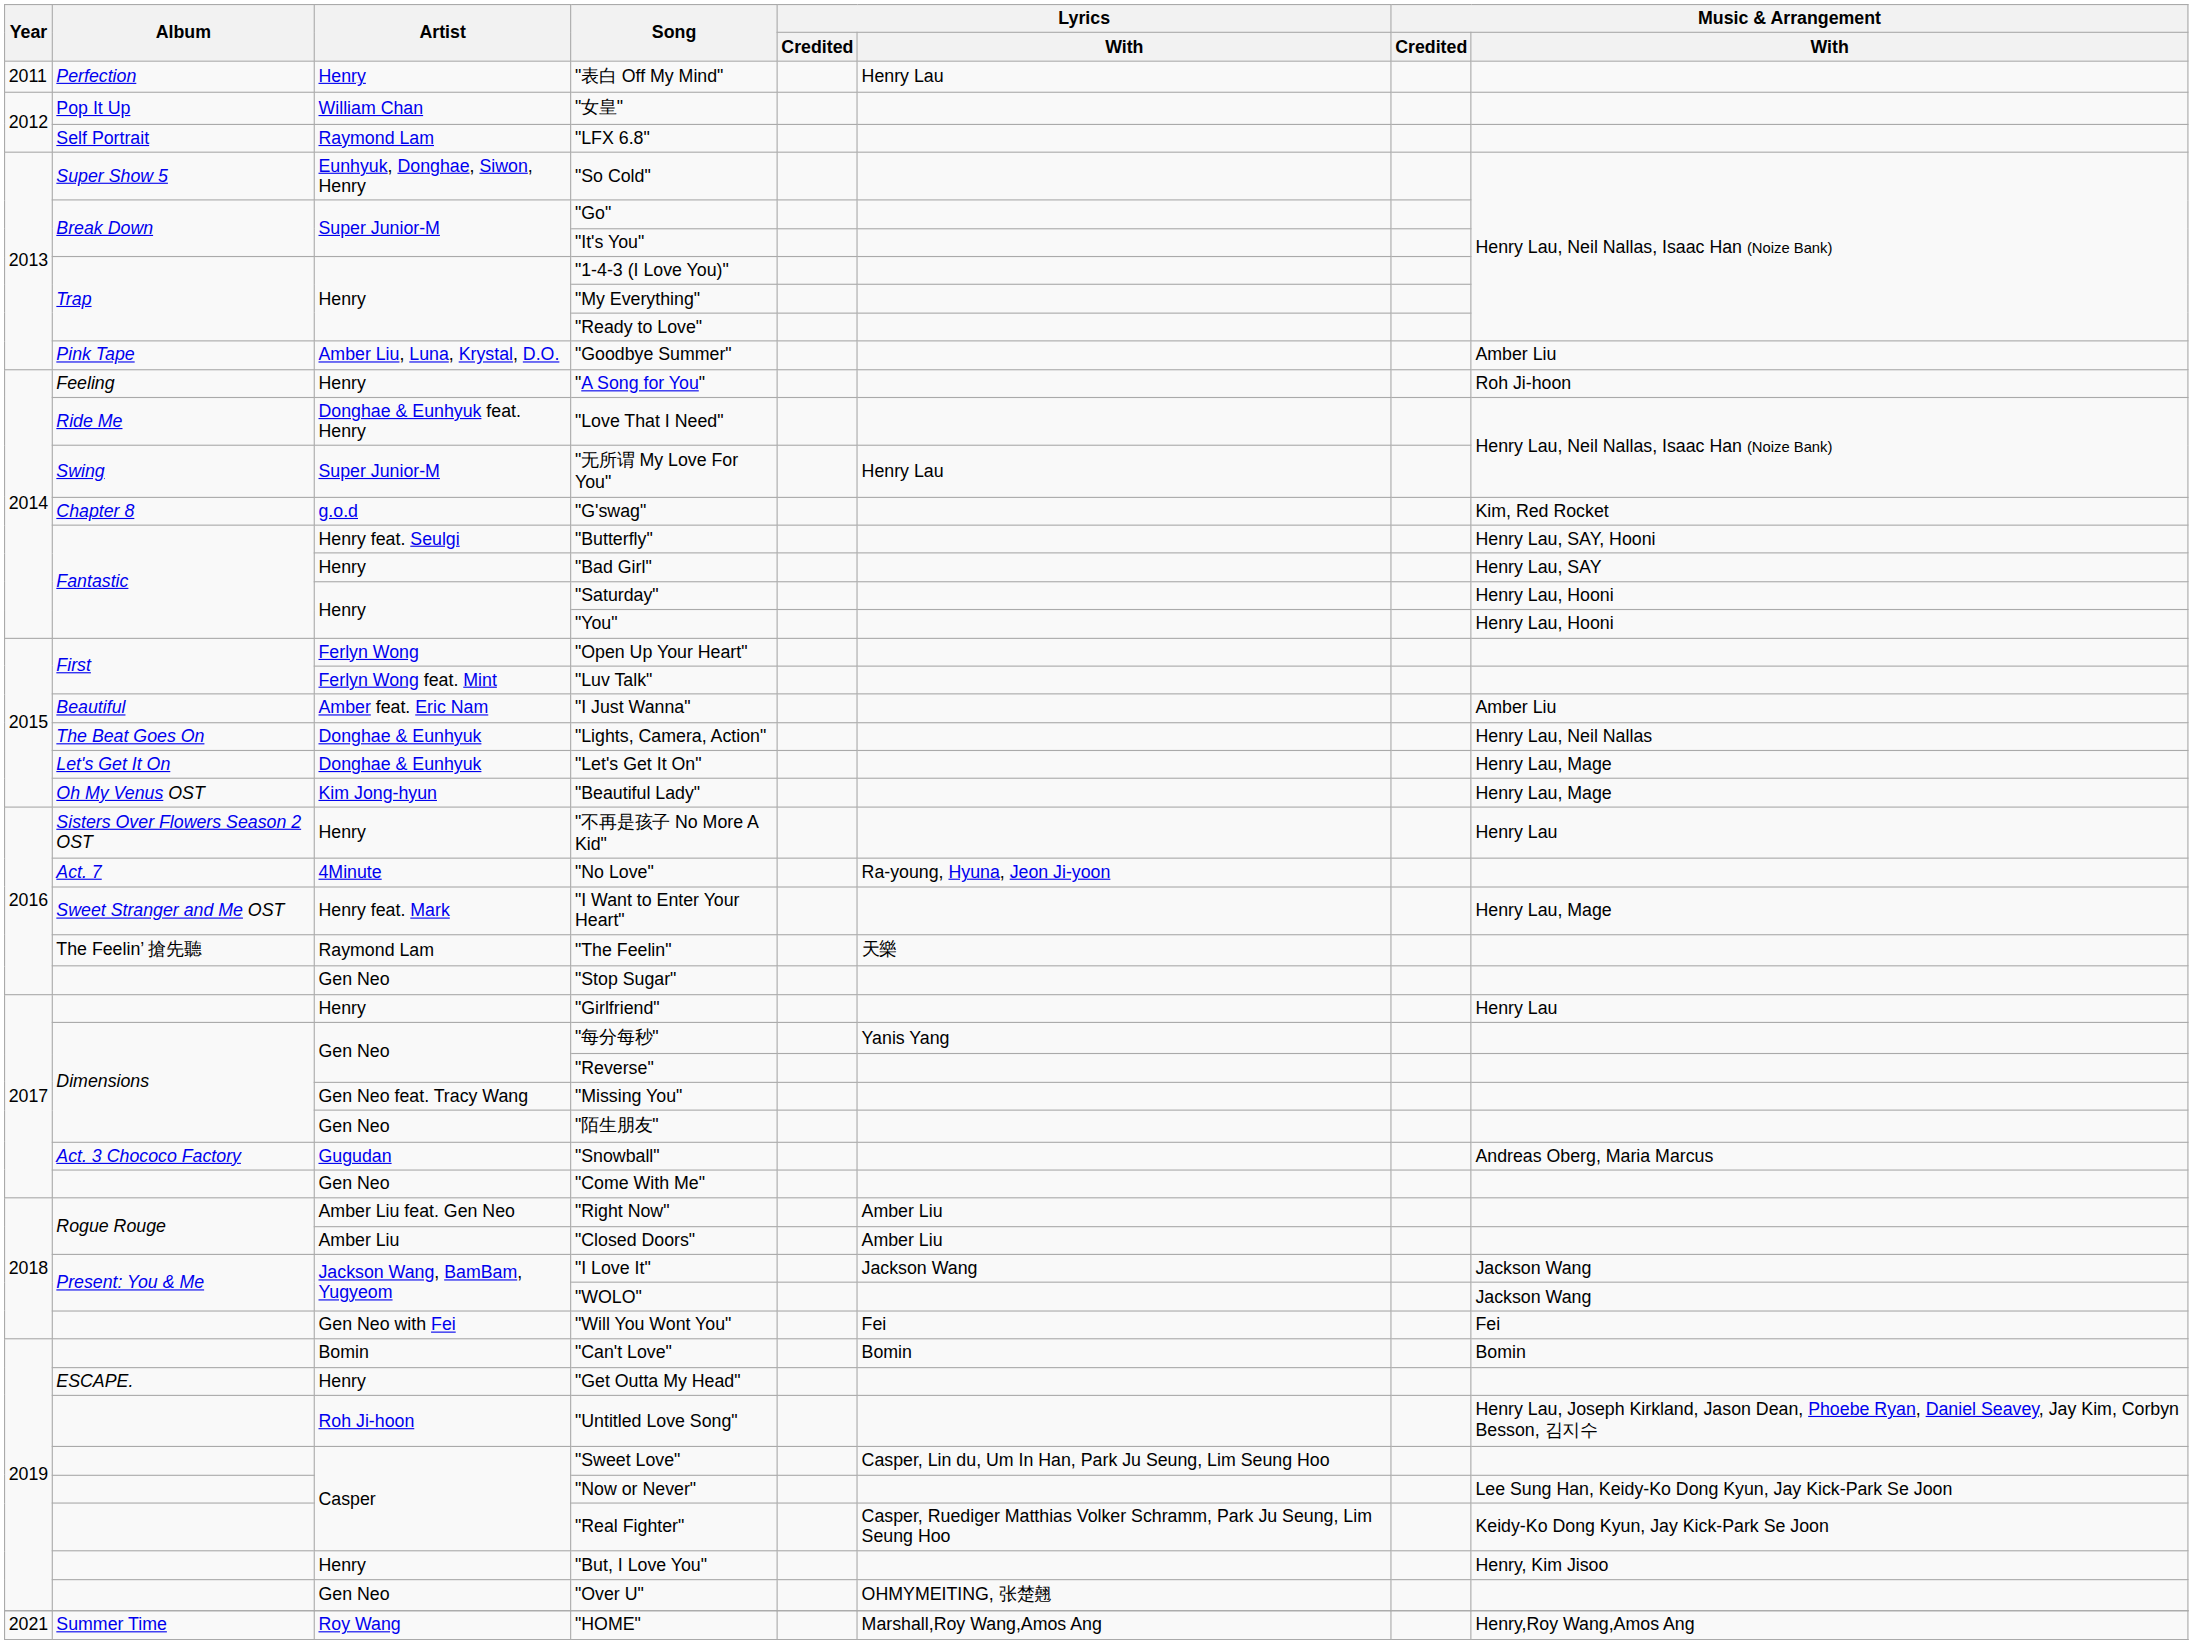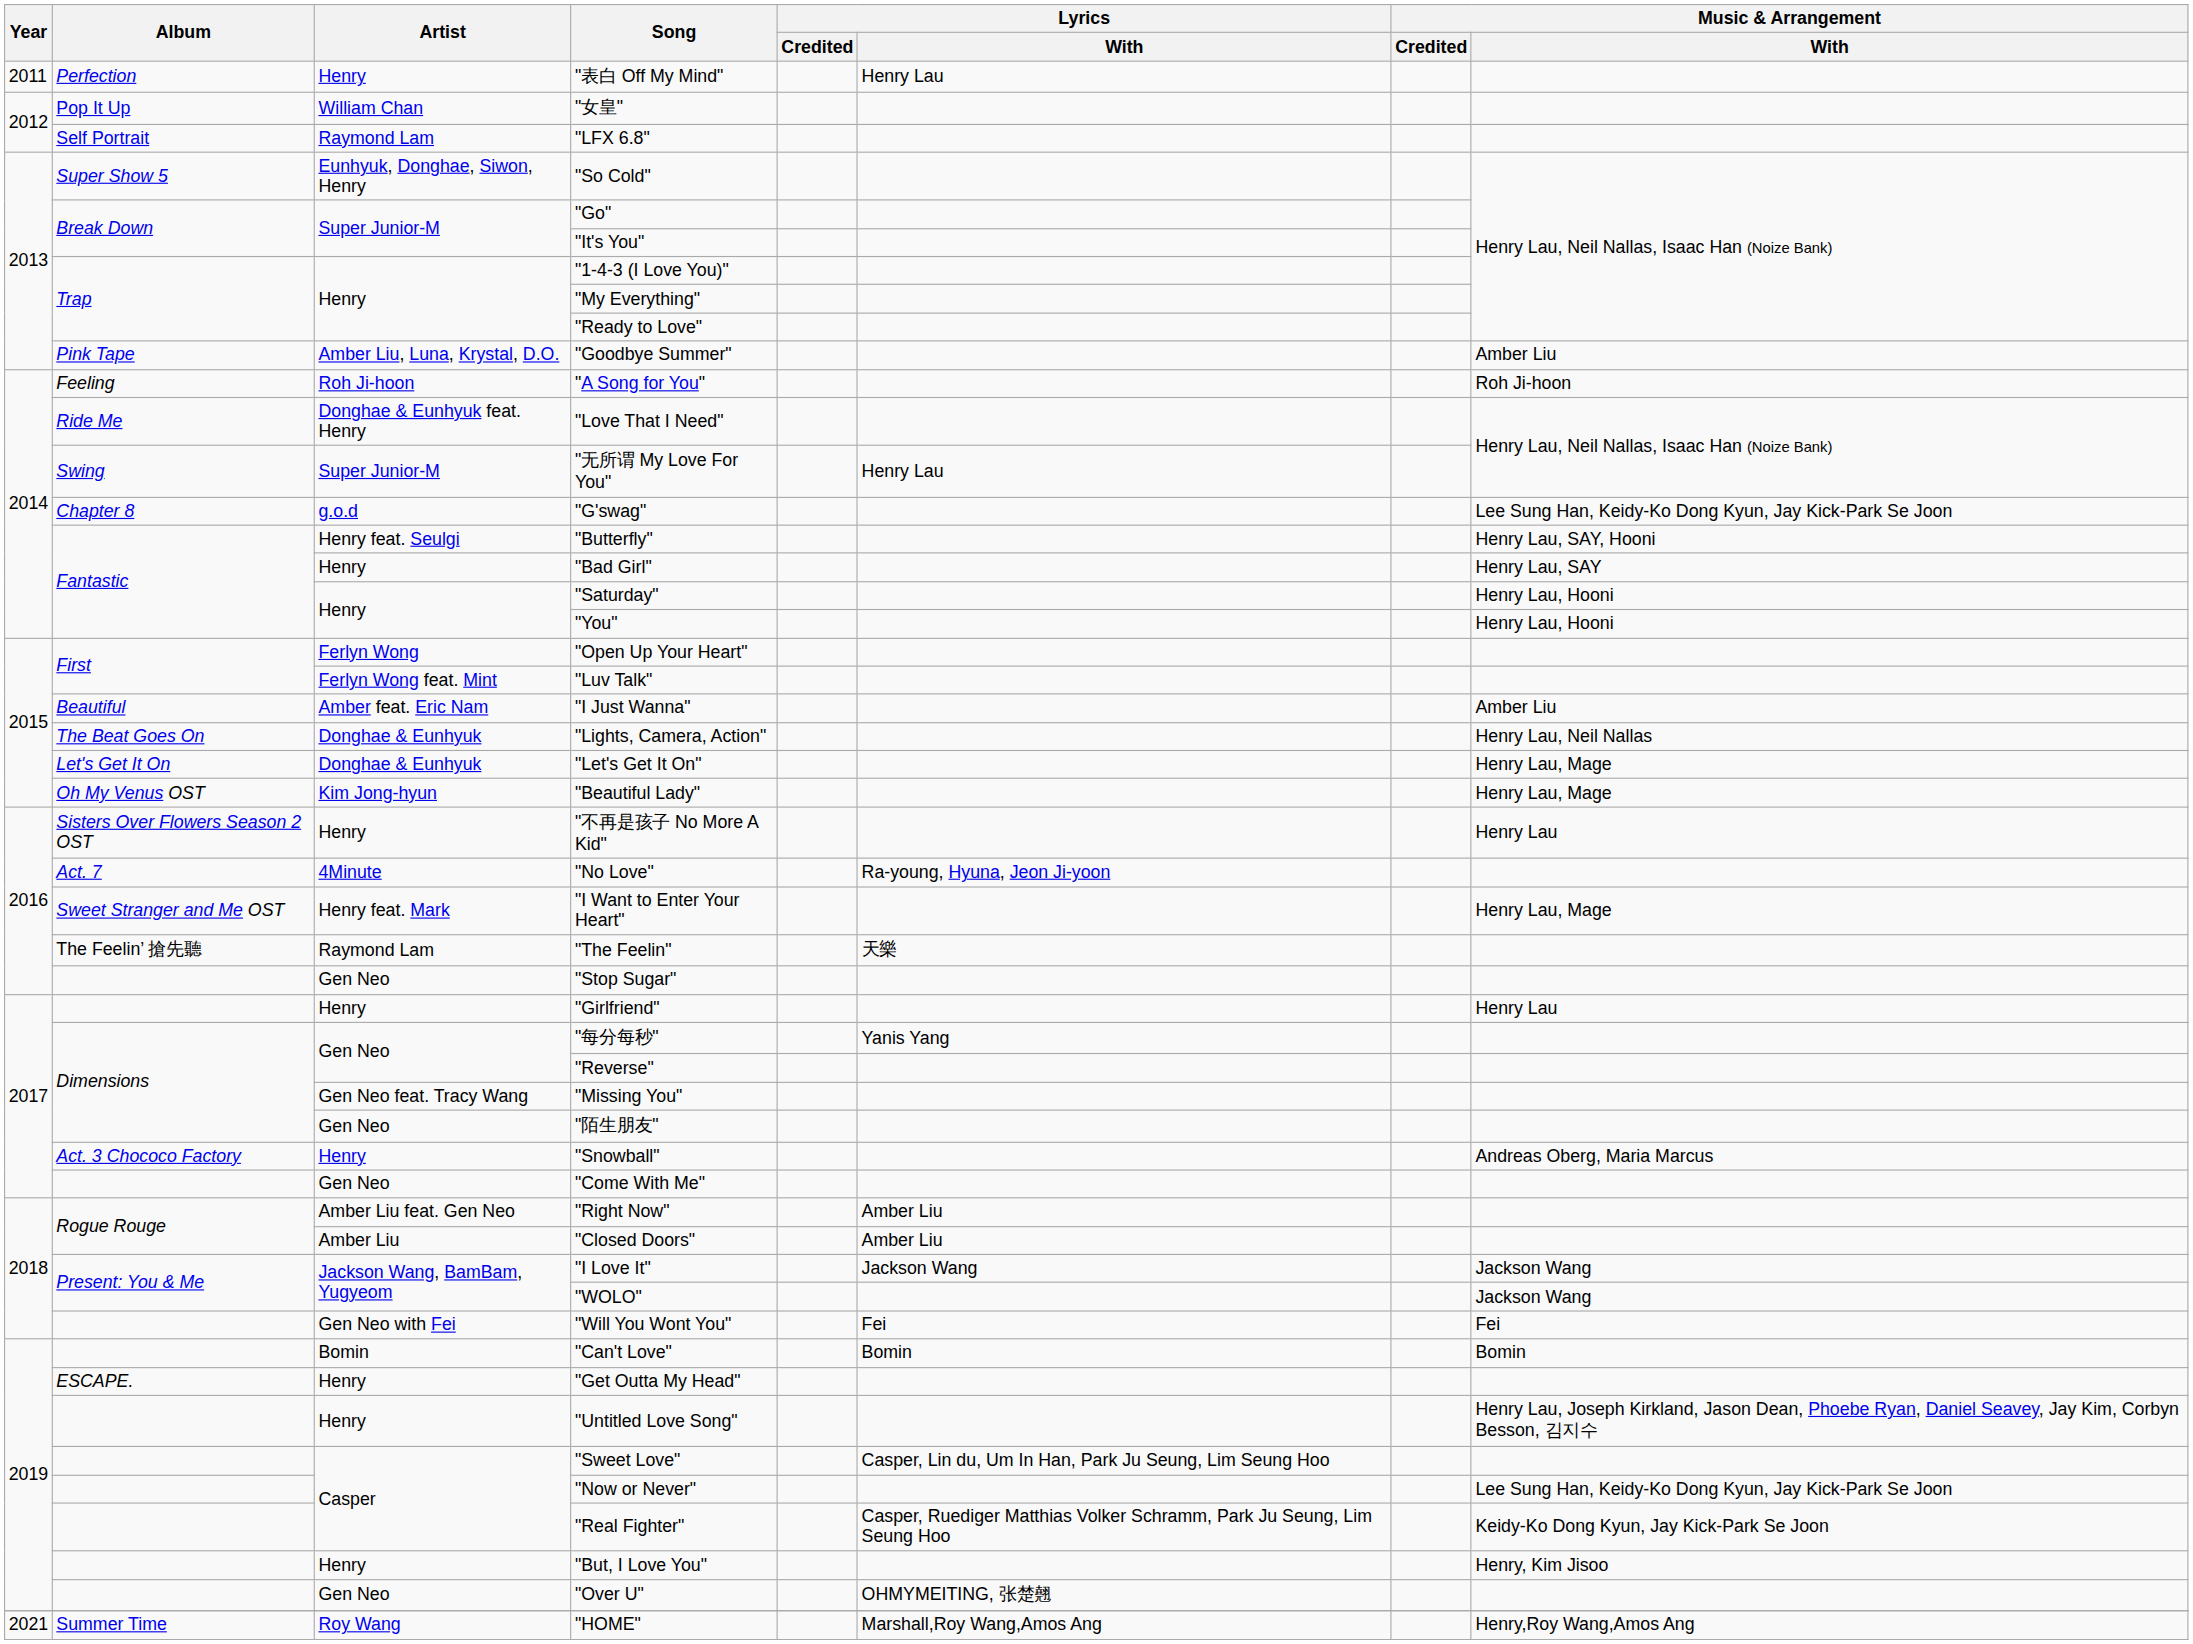"A Song for You" | Artist: Henry -> Roh Ji-hoon
"G'swag" | Music & Arrangement / With: Kim, Red Rocket -> Lee Sung Han, Keidy-Ko Dong Kyun, Jay Kick-Park Se Joon
"Snowball" | Artist: Gugudan -> Henry
"Untitled Love Song" | Artist: Roh Ji-hoon -> Henry
